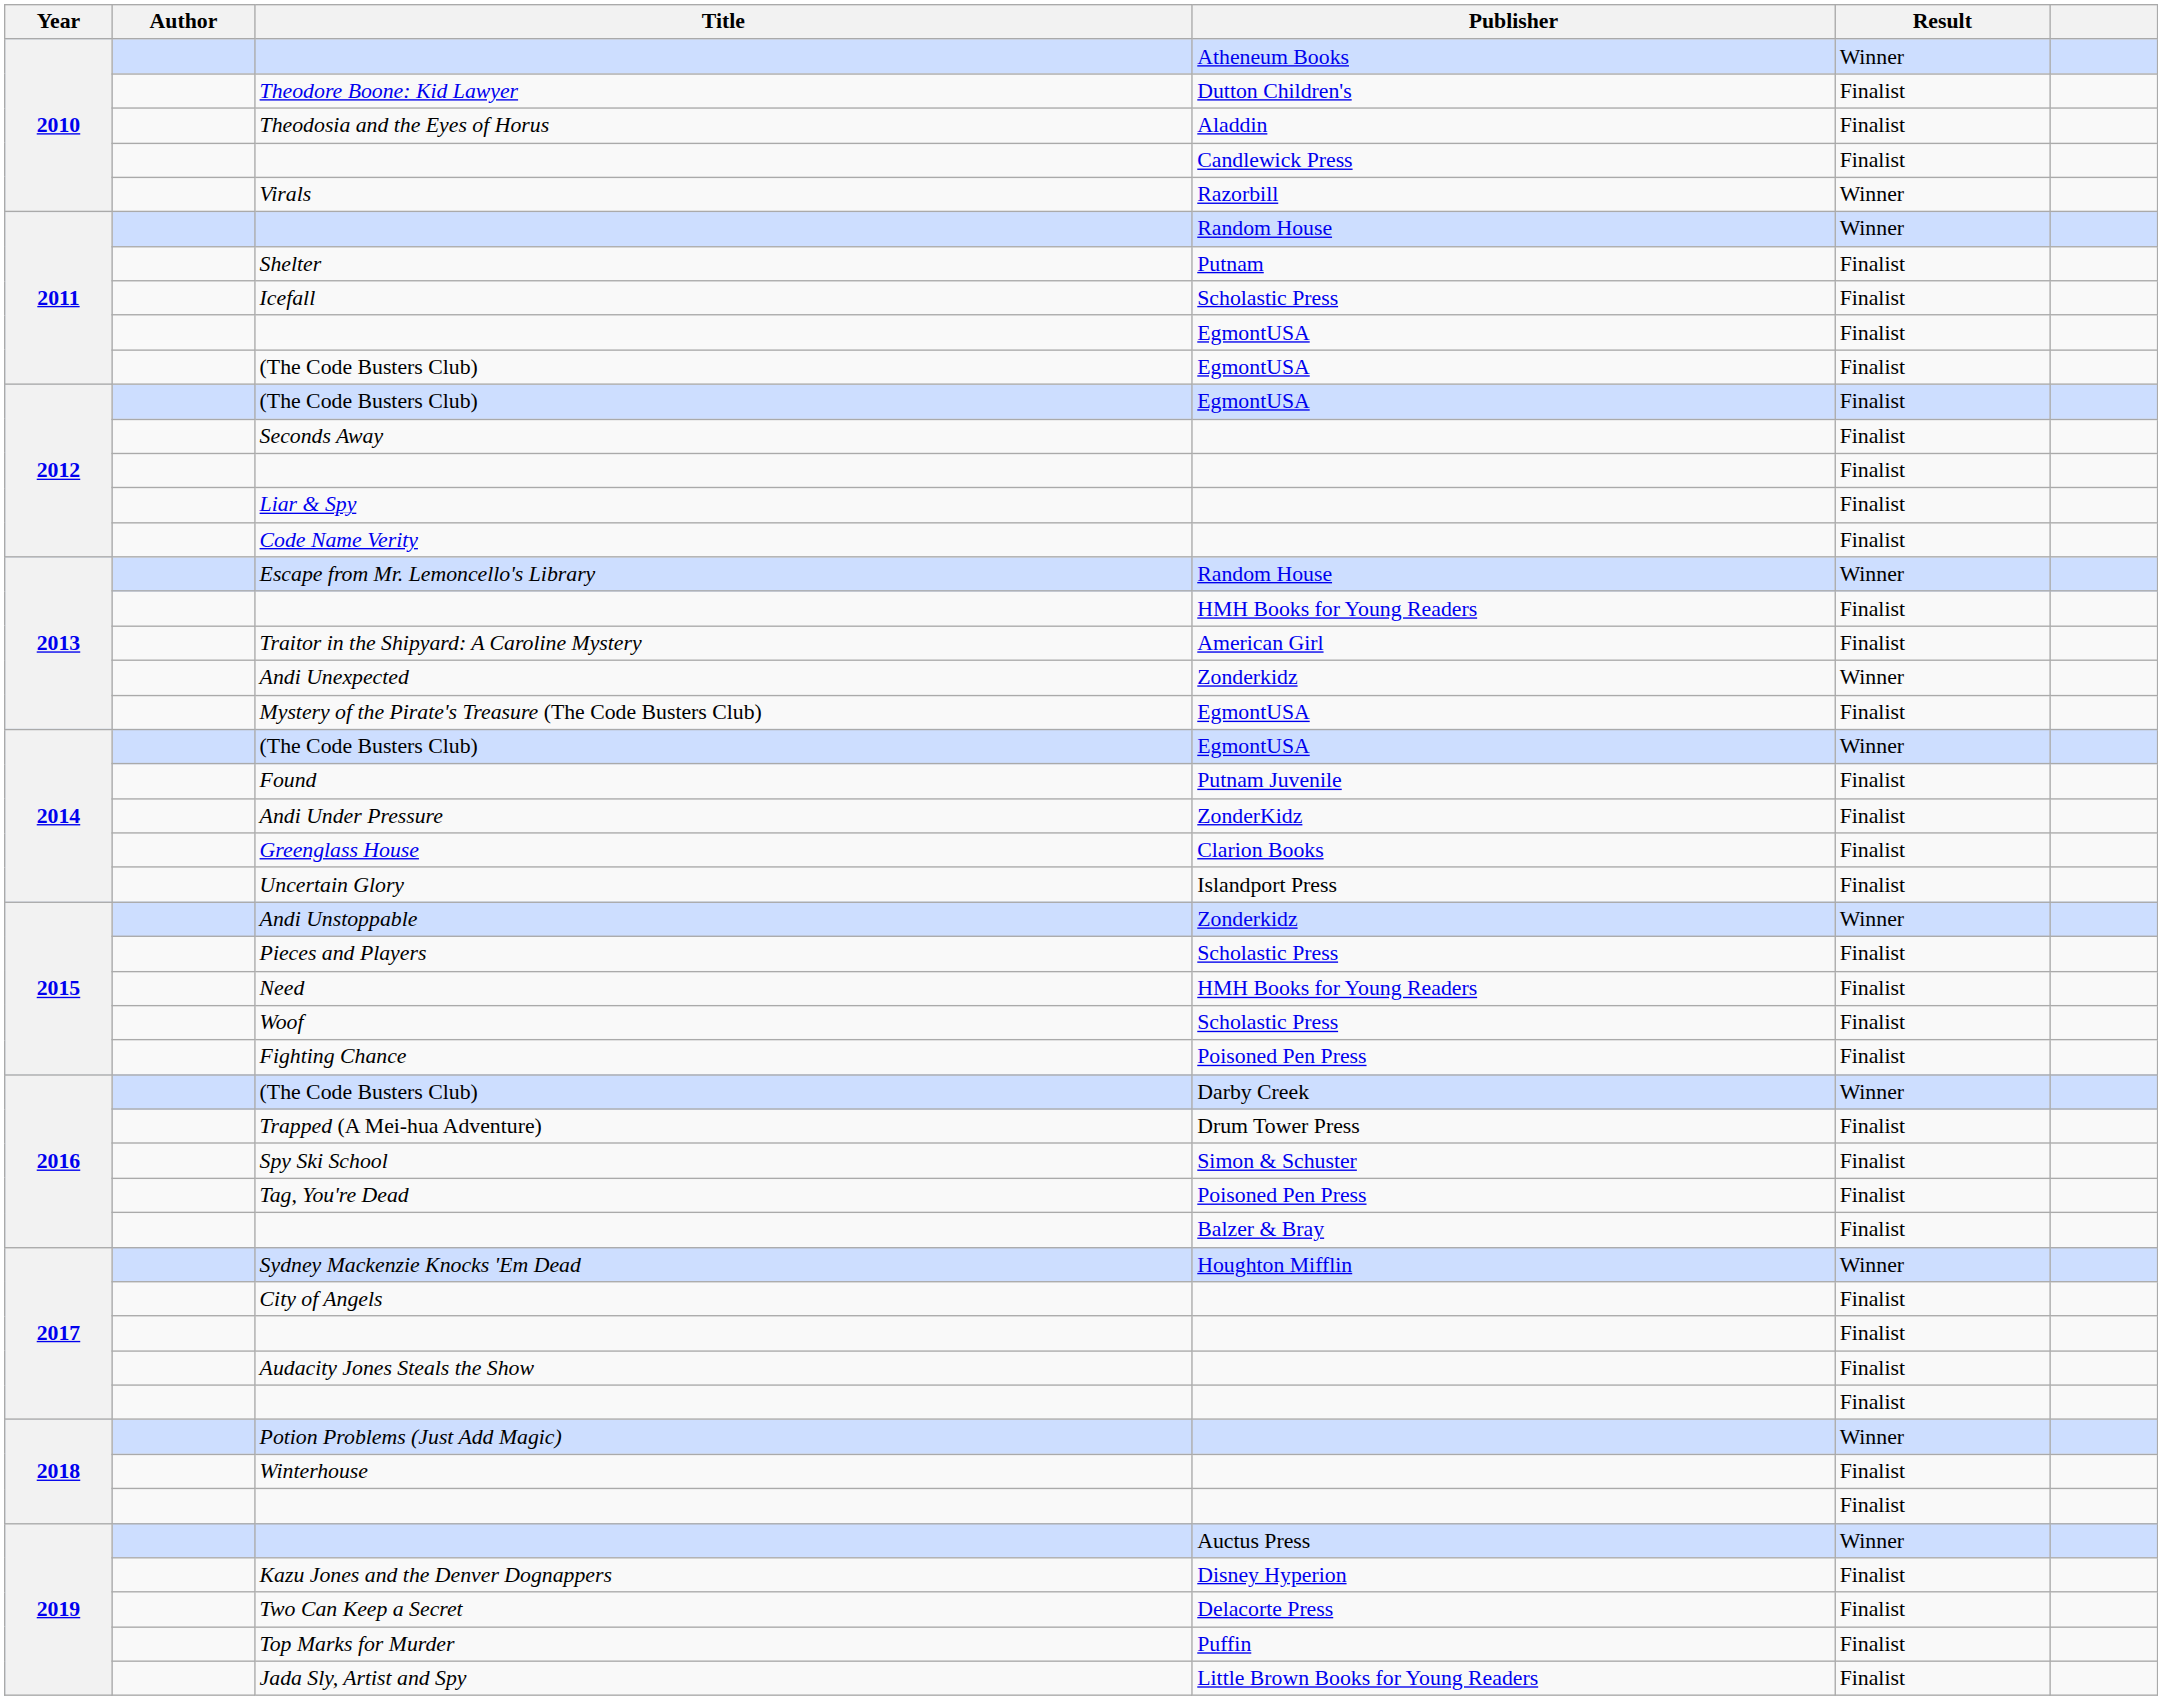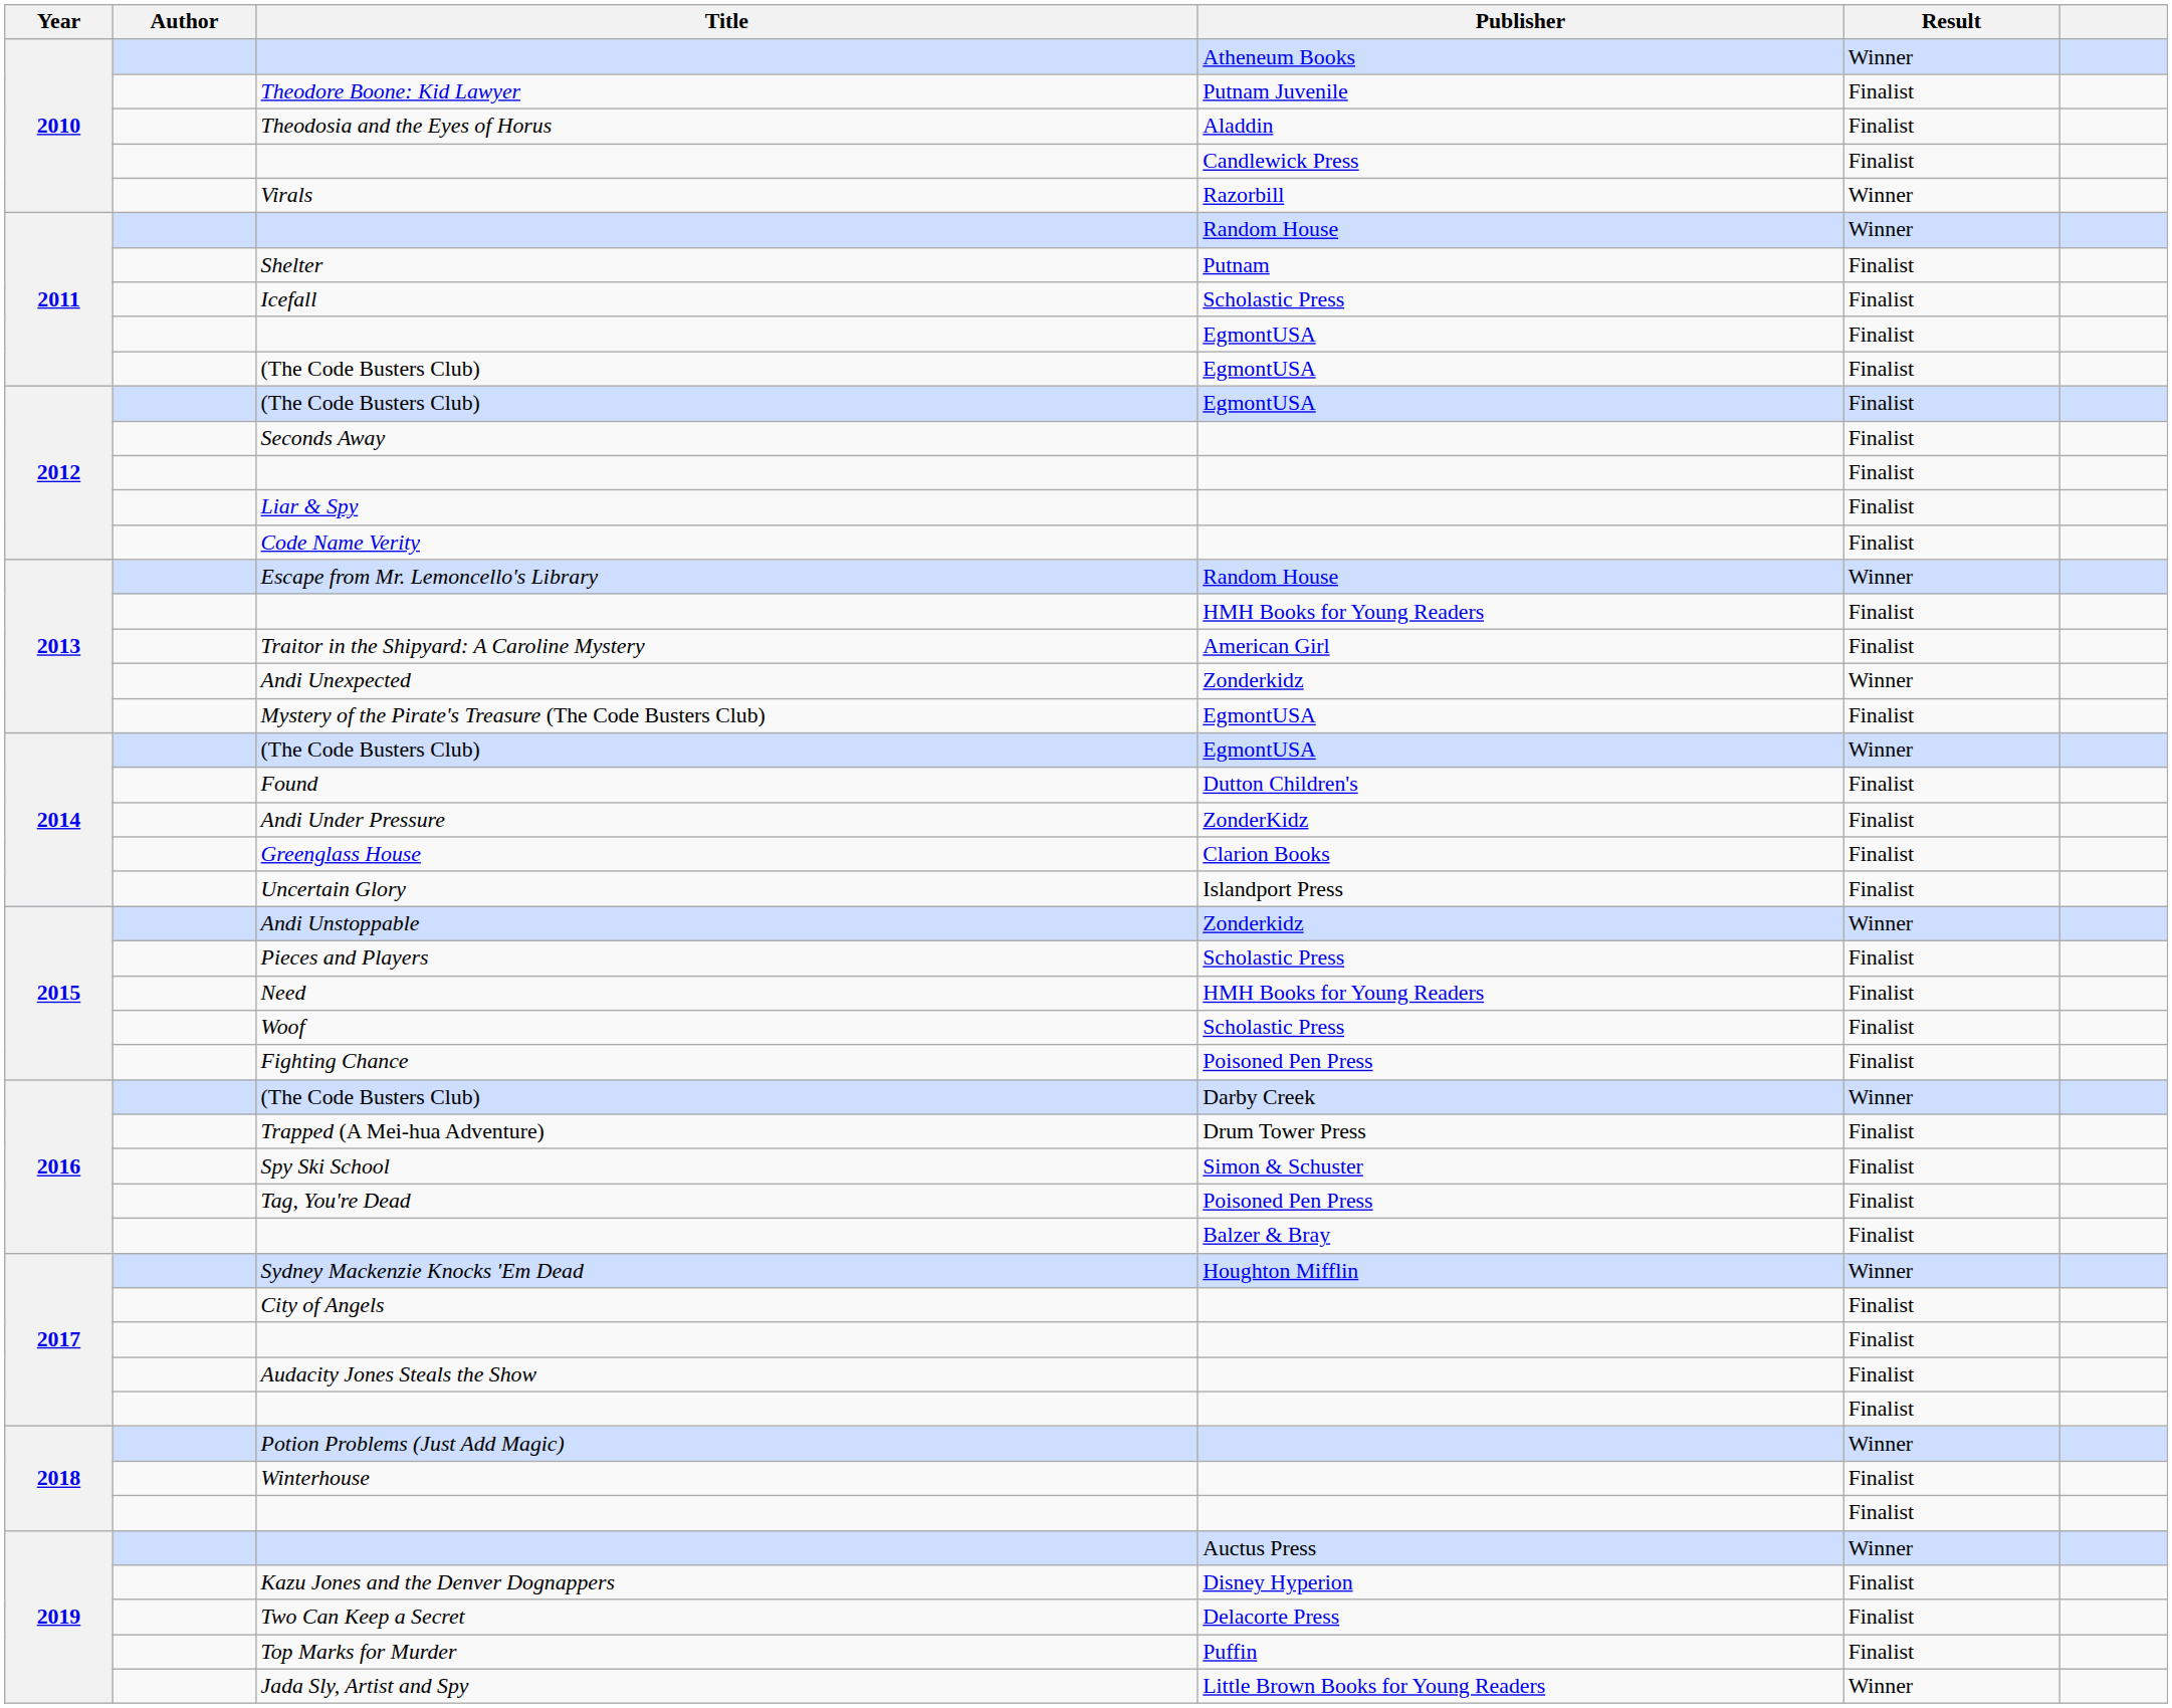Theodore Boone: Kid Lawyer | Publisher: Dutton Children's -> Putnam Juvenile
Found | Publisher: Putnam Juvenile -> Dutton Children's
Jada Sly, Artist and Spy | Result: Finalist -> Winner
